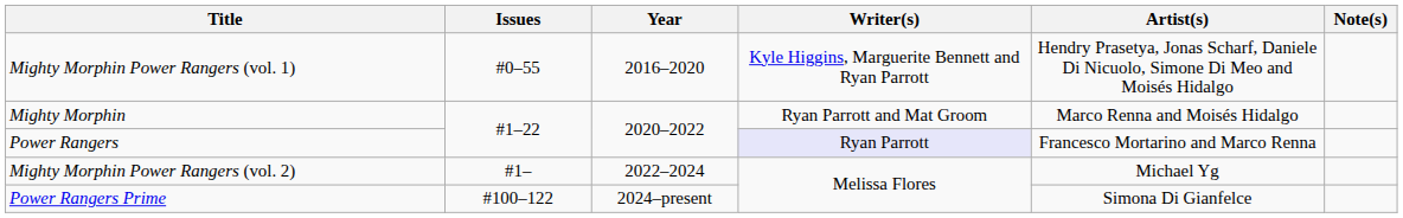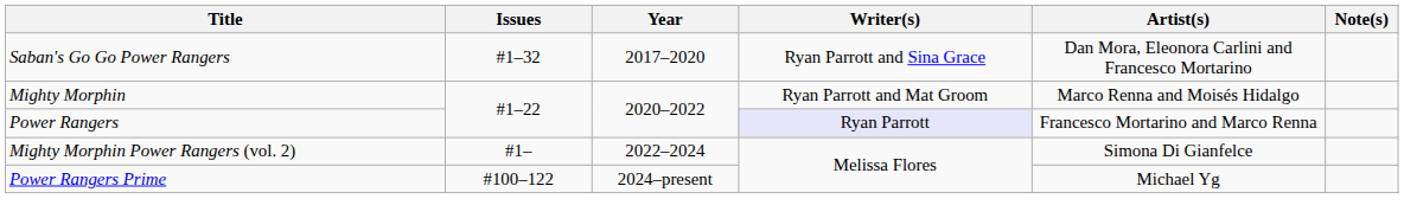- row: Mighty Morphin Power Rangers (vol. 1) | #0–55 | 2016–2020 | Kyle Higgins, Marguerite Bennett and Ryan Parrott | Hendry Prasetya, Jonas Scharf, Daniele Di Nicuolo, Simone Di Meo and Moisés Hidalgo
+ row: Saban's Go Go Power Rangers | #1–32 | 2017–2020 | Ryan Parrott and Sina Grace | Dan Mora, Eleonora Carlini and Francesco Mortarino
Mighty Morphin Power Rangers (vol. 2) | Artist(s): Michael Yg -> Simona Di Gianfelce
Power Rangers Prime | Artist(s): Simona Di Gianfelce -> Michael Yg
